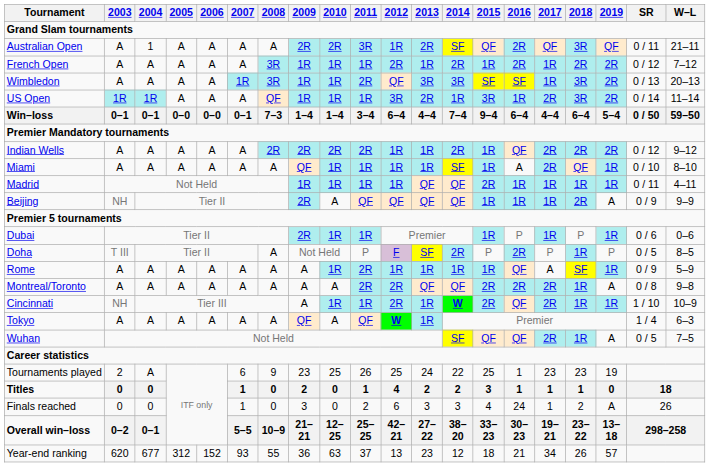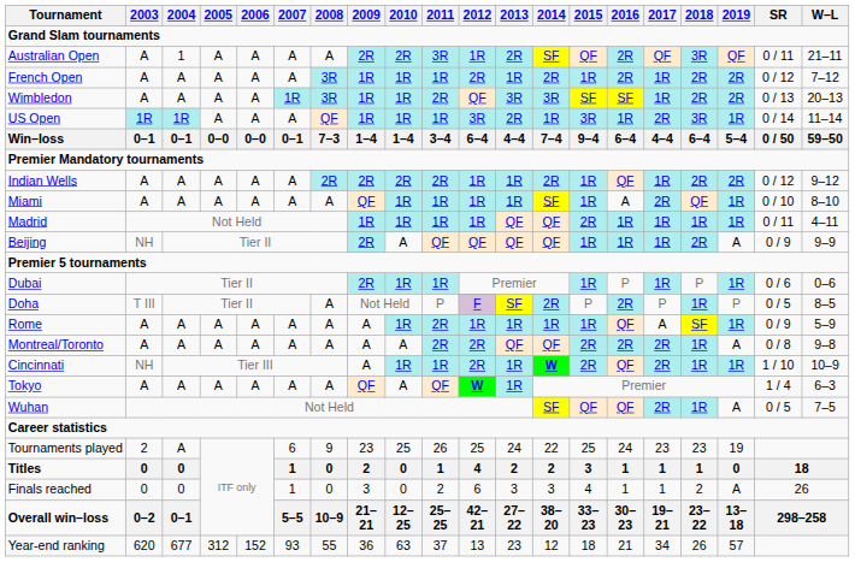Wimbledon | 2018: 3R -> 2R
US Open | 2019: 2R -> 1R
Indian Wells | 2017: 2R -> 1R
Tournaments played | 2016: 1 -> 24
Finals reached | 2016: 24 -> 1
